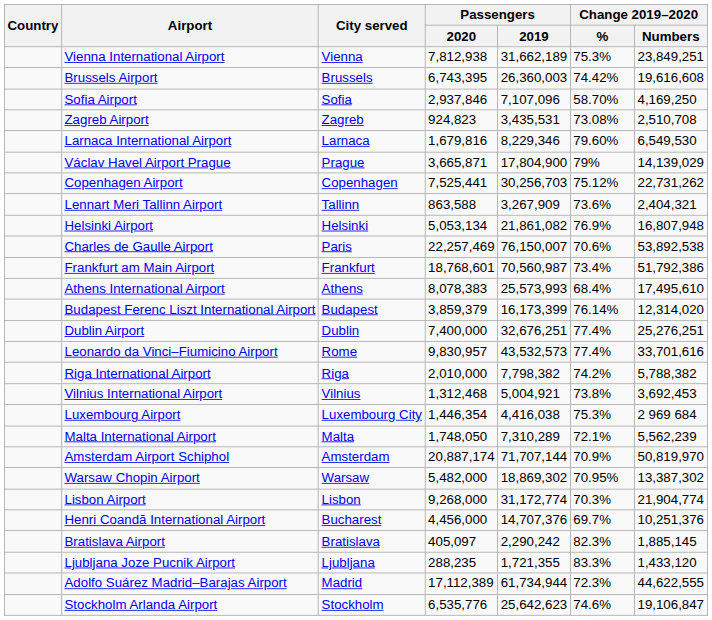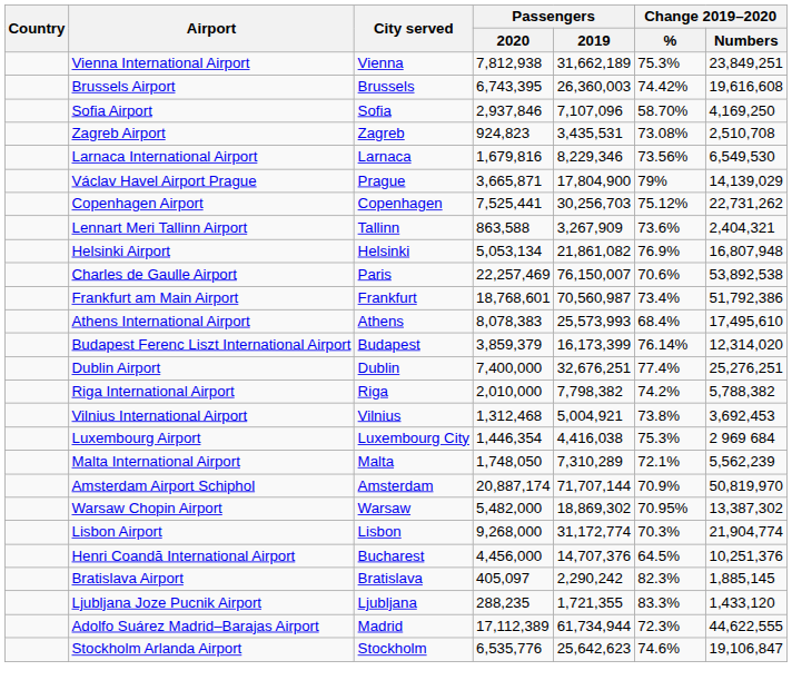Larnaca International Airport | Change 2019–2020 / %: 79.60% -> 73.56%
- row: Leonardo da Vinci–Fiumicino Airport | Rome | 9,830,957 | 43,532,573 | 77.4% | 33,701,616
Henri Coandă International Airport | Change 2019–2020 / %: 69.7% -> 64.5%
